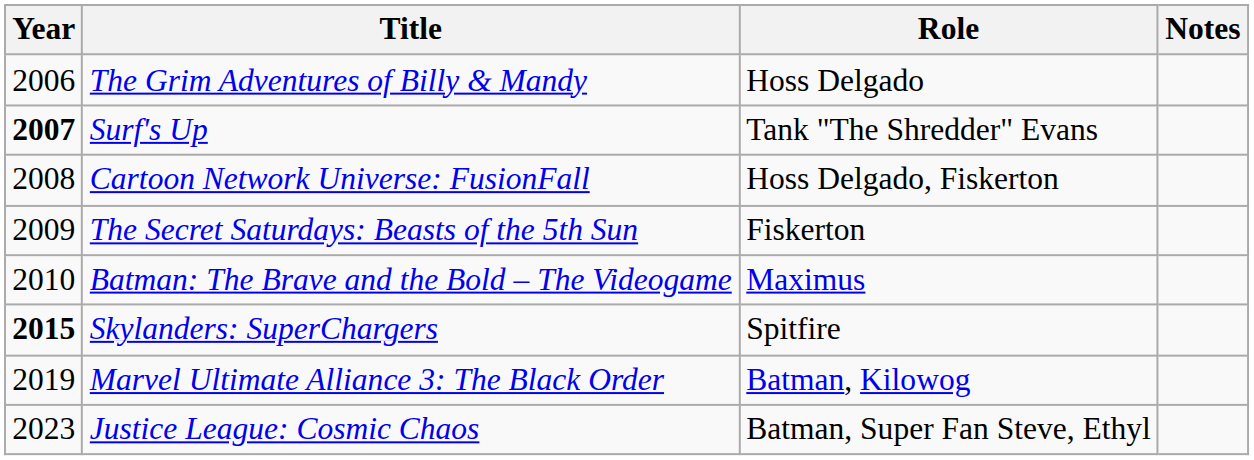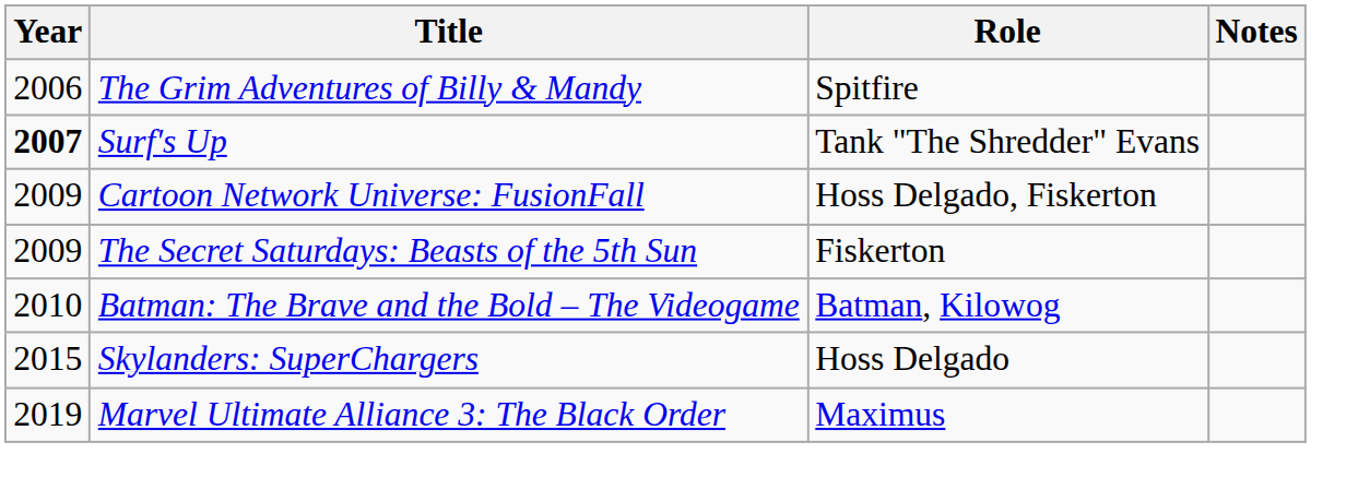The Grim Adventures of Billy & Mandy | Role: Hoss Delgado -> Spitfire
Cartoon Network Universe: FusionFall | Year: 2008 -> 2009
Batman: The Brave and the Bold – The Videogame | Role: Maximus -> Batman, Kilowog
Skylanders: SuperChargers | Year: bold -> normal
Skylanders: SuperChargers | Role: Spitfire -> Hoss Delgado
Marvel Ultimate Alliance 3: The Black Order | Role: Batman, Kilowog -> Maximus
- row: 2023 | Justice League: Cosmic Chaos | Batman, Super Fan Steve, Ethyl
